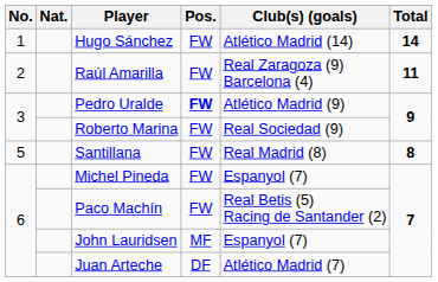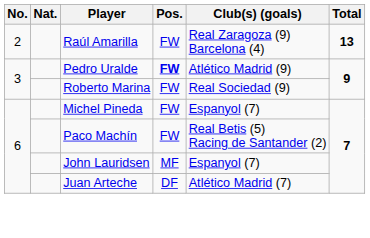- row: 1 | Hugo Sánchez | FW | Atlético Madrid (14) | 14
Raúl Amarilla | Total: 11 -> 13
- row: 5 | Santillana | FW | Real Madrid (8) | 8
